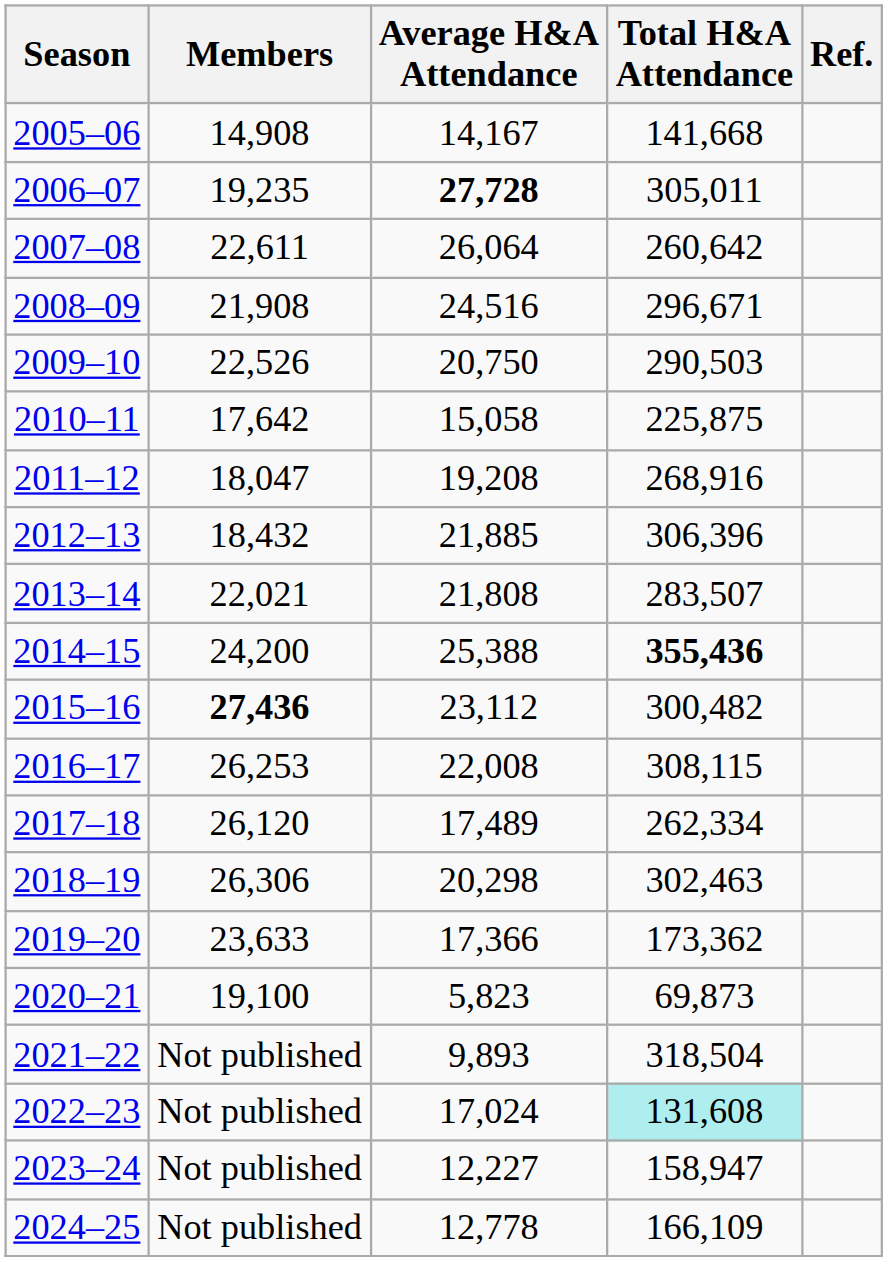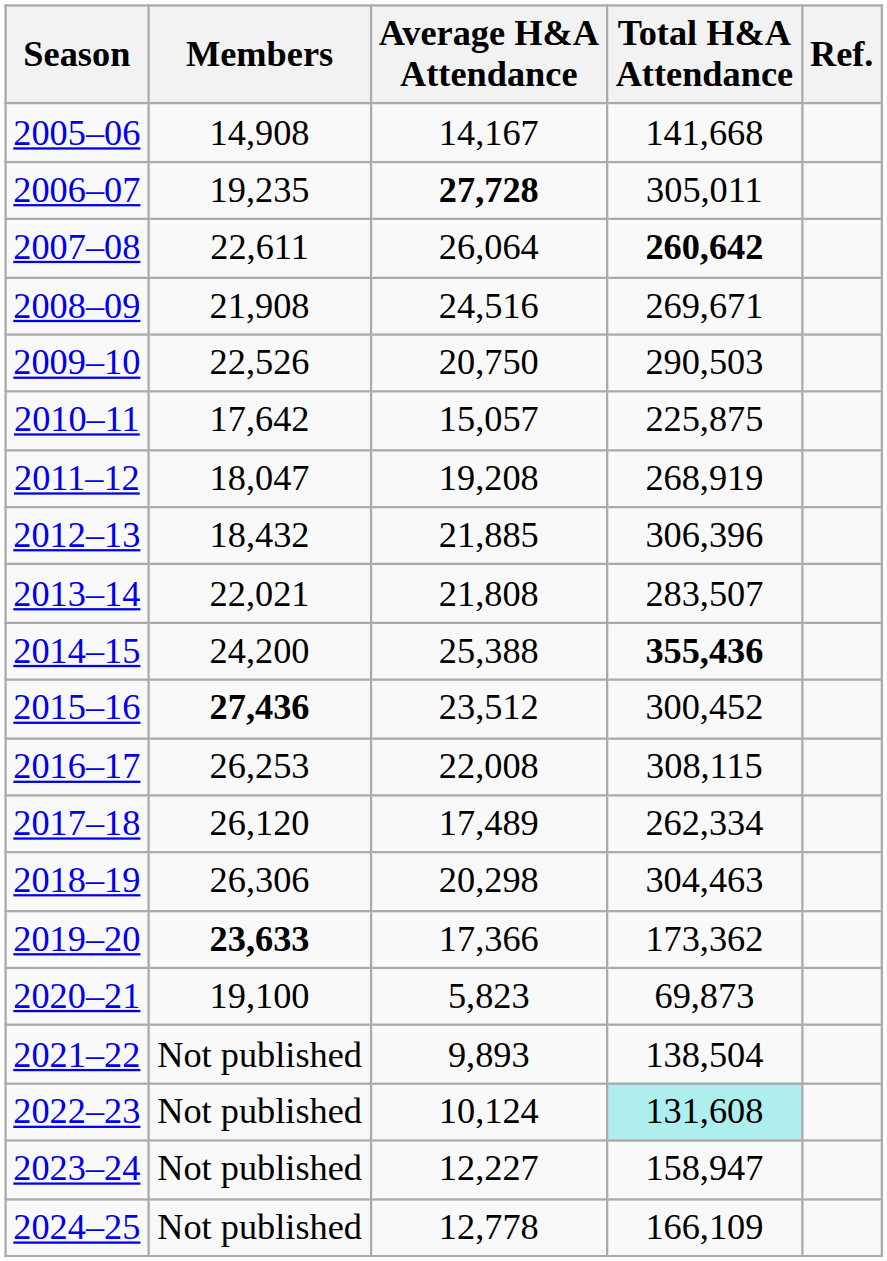2007–08 | Total H&A Attendance: normal -> bold
2008–09 | Total H&A Attendance: 296,671 -> 269,671
2010–11 | Average H&A Attendance: 15,058 -> 15,057
2011–12 | Total H&A Attendance: 268,916 -> 268,919
2015–16 | Average H&A Attendance: 23,112 -> 23,512
2015–16 | Total H&A Attendance: 300,482 -> 300,452
2018–19 | Total H&A Attendance: 302,463 -> 304,463
2019–20 | Members: normal -> bold
2021–22 | Total H&A Attendance: 318,504 -> 138,504
2022–23 | Average H&A Attendance: 17,024 -> 10,124
